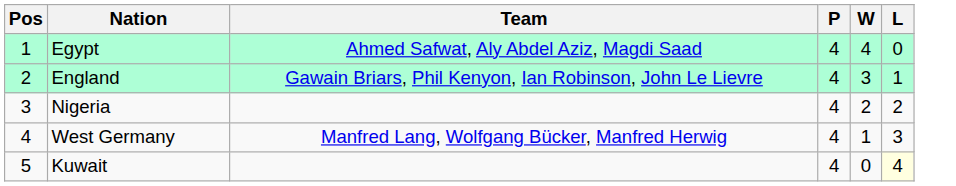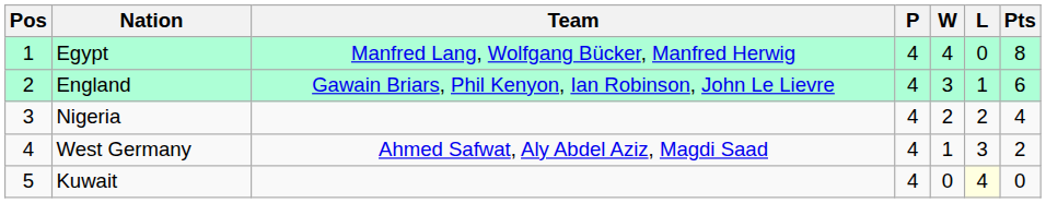+ column: Pts | 8 | 6 | 4 | 2 | 0
Egypt | Team: Ahmed Safwat, Aly Abdel Aziz, Magdi Saad -> Manfred Lang, Wolfgang Bücker, Manfred Herwig
West Germany | Team: Manfred Lang, Wolfgang Bücker, Manfred Herwig -> Ahmed Safwat, Aly Abdel Aziz, Magdi Saad
